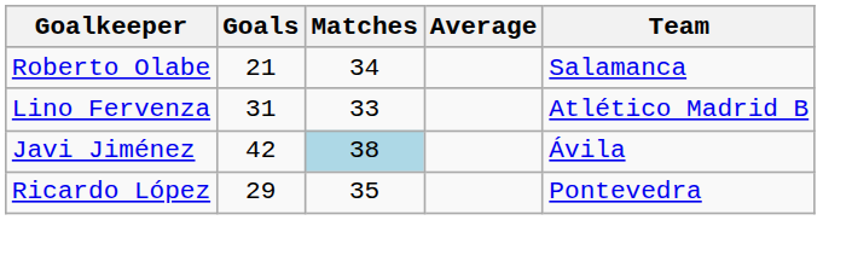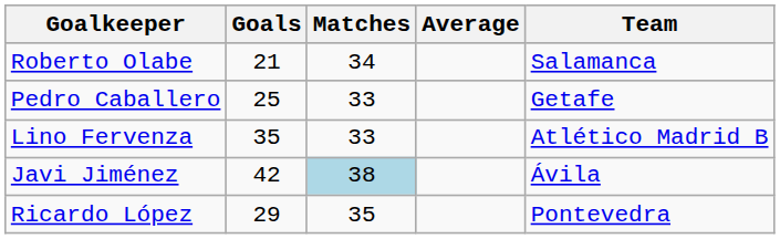+ row: Pedro Caballero | 25 | 33 | Getafe
Lino Fervenza | Goals: 31 -> 35
